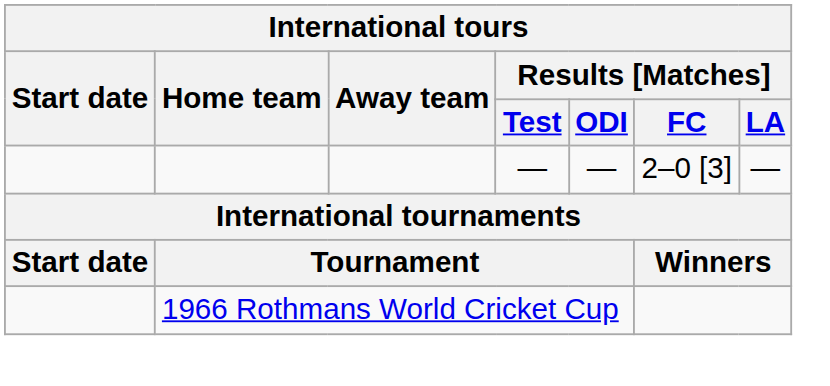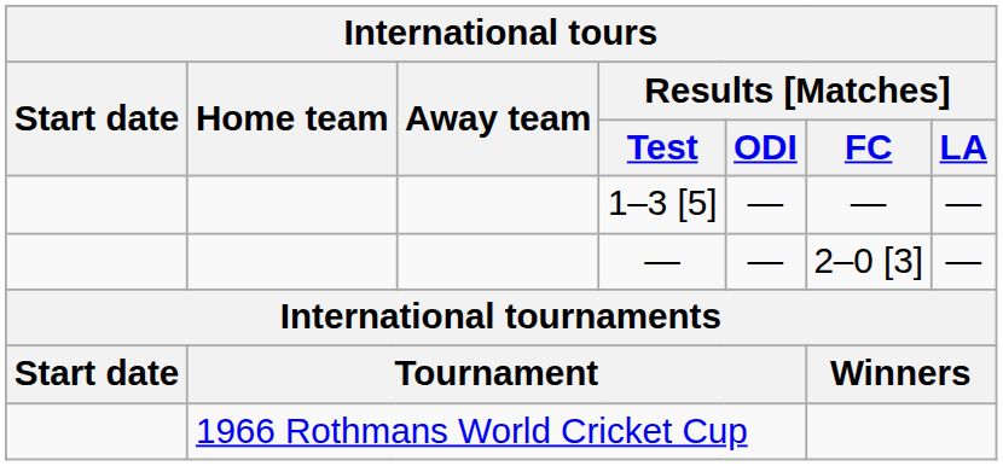+ row: 1–3 [5] | — | — | —
